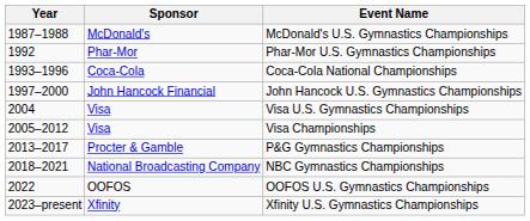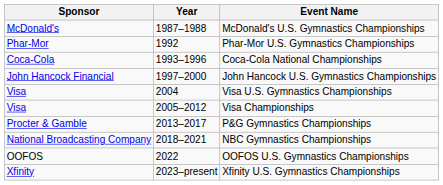columns swapped: Year <-> Sponsor
